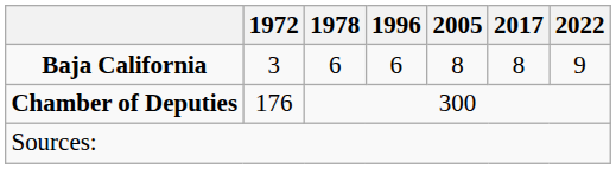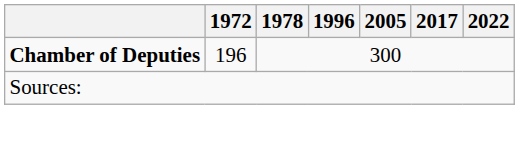- row: Baja California | 3 | 6 | 6 | 8 | 8 | 9
Chamber of Deputies | 1972: 176 -> 196
